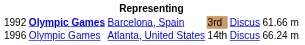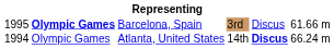Barcelona, Spain | column 1: 1992 -> 1995
Atlanta, United States | column 1: 1996 -> 1994
Atlanta, United States | column 5: normal -> bold
